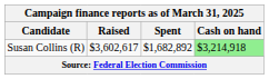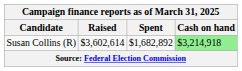Susan Collins (R) | Raised: $3,602,617 -> $3,602,614
